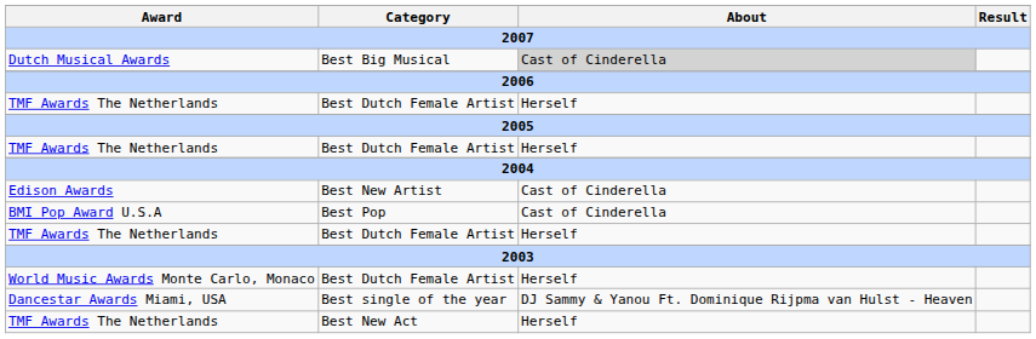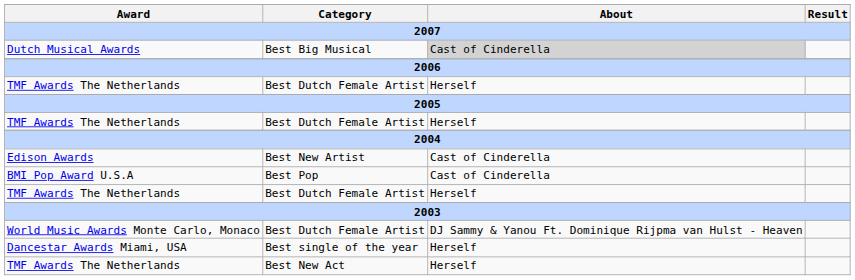World Music Awards Monte Carlo, Monaco | About: Herself -> DJ Sammy & Yanou Ft. Dominique Rijpma van Hulst - Heaven
Dancestar Awards Miami, USA | About: DJ Sammy & Yanou Ft. Dominique Rijpma van Hulst - Heaven -> Herself
